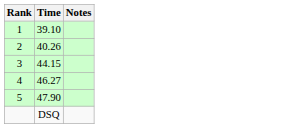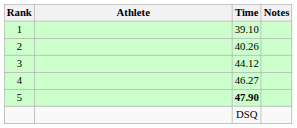+ column: Athlete
3 | Time: 44.15 -> 44.12
5 | Time: normal -> bold
